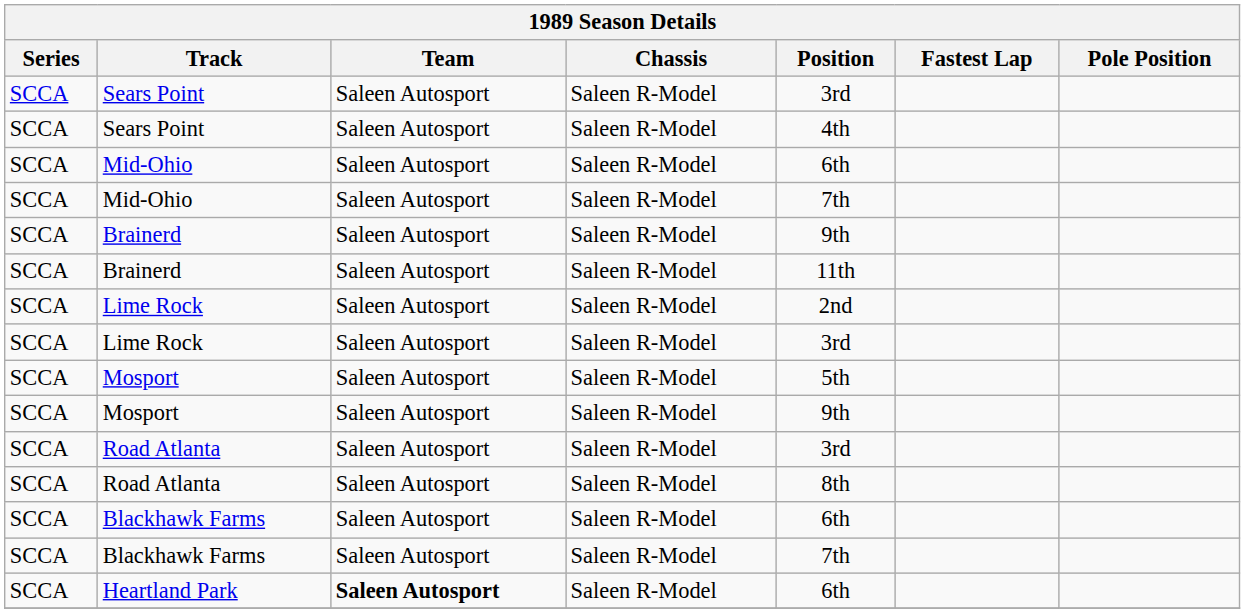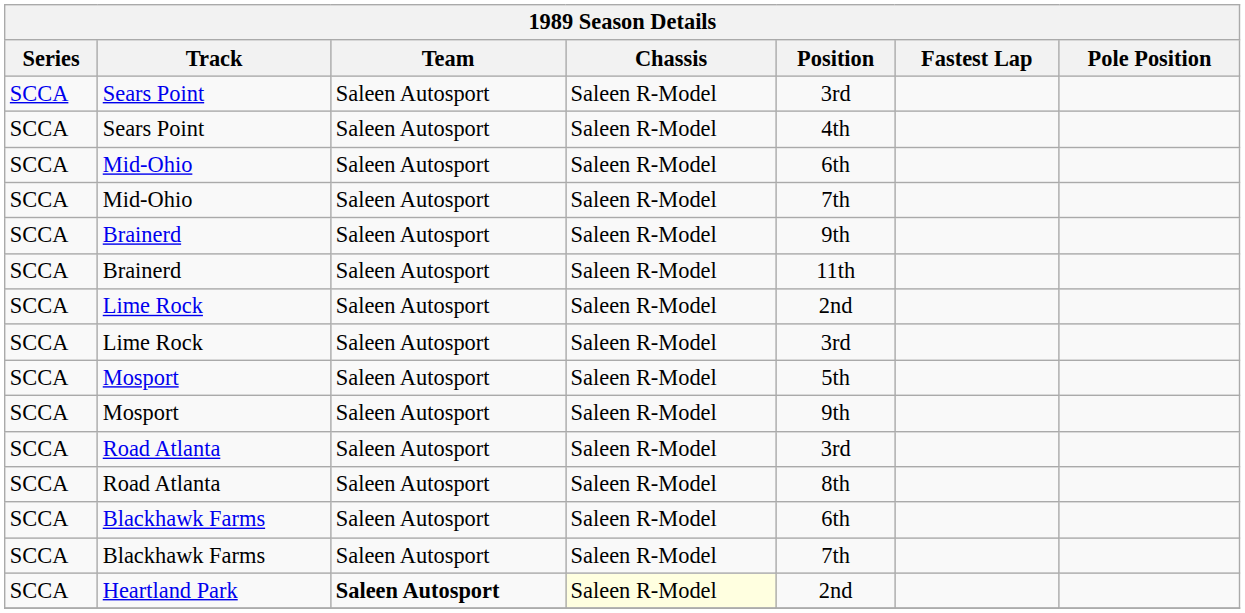Heartland Park | Chassis: no background -> lightyellow background
Heartland Park | Position: 6th -> 2nd
